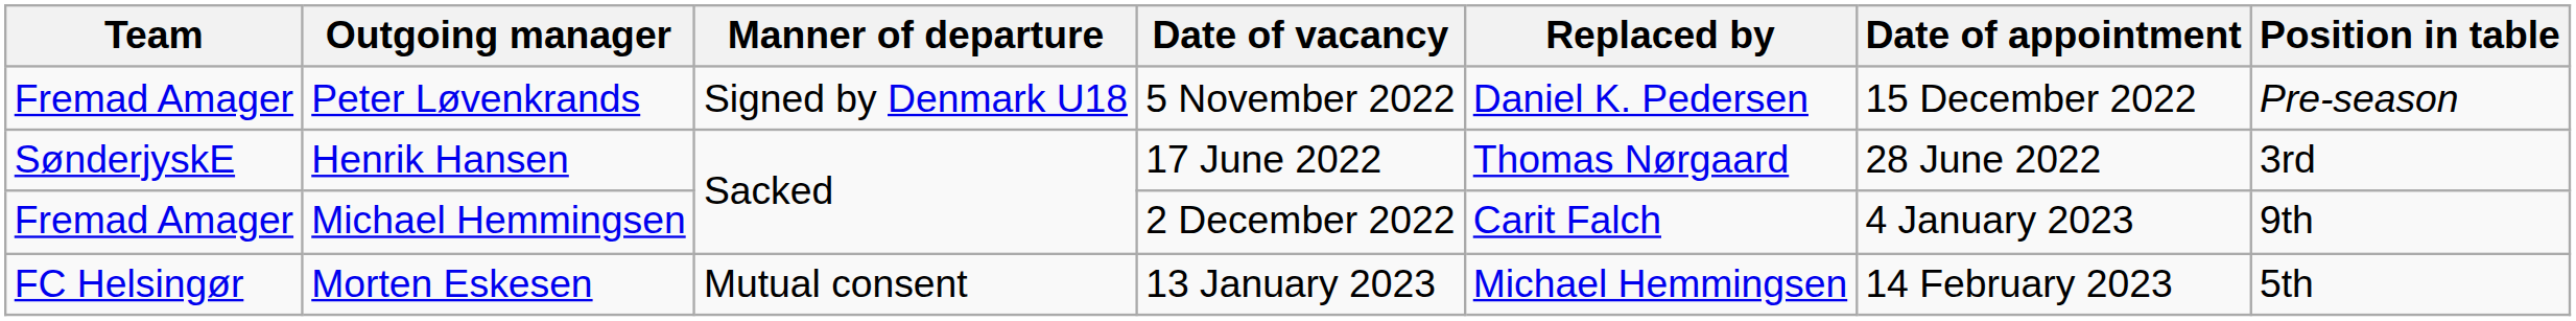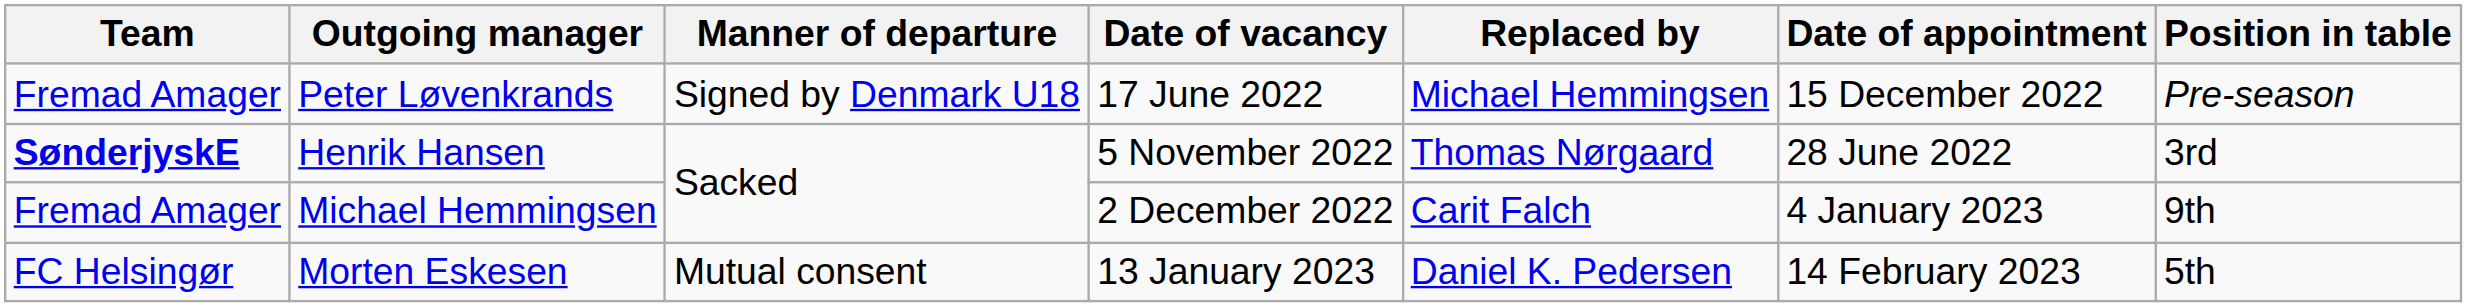Peter Løvenkrands | Date of vacancy: 5 November 2022 -> 17 June 2022
Peter Løvenkrands | Replaced by: Daniel K. Pedersen -> Michael Hemmingsen
Henrik Hansen | Team: normal -> bold
Henrik Hansen | Date of vacancy: 17 June 2022 -> 5 November 2022
Morten Eskesen | Replaced by: Michael Hemmingsen -> Daniel K. Pedersen
